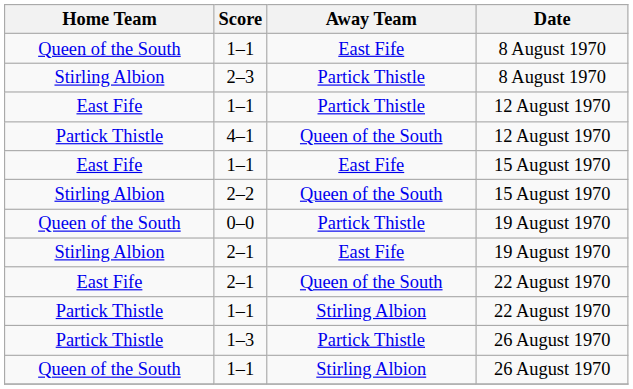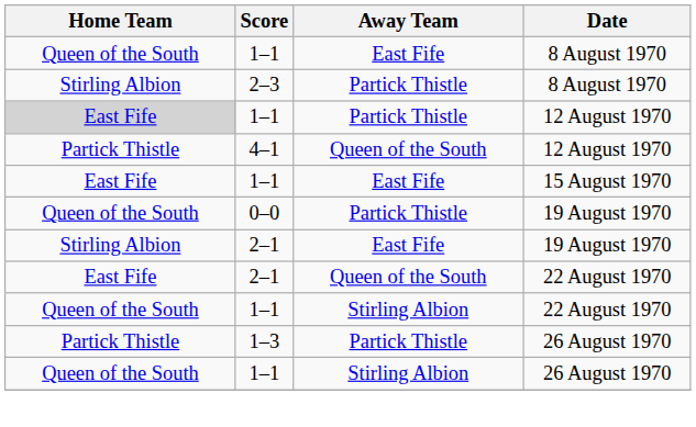1–1 / 12 August 1970 | Home Team: no background -> lightgrey background
- row: Stirling Albion | 2–2 | Queen of the South | 15 August 1970
1–1 / 22 August 1970 | Home Team: Partick Thistle -> Queen of the South
